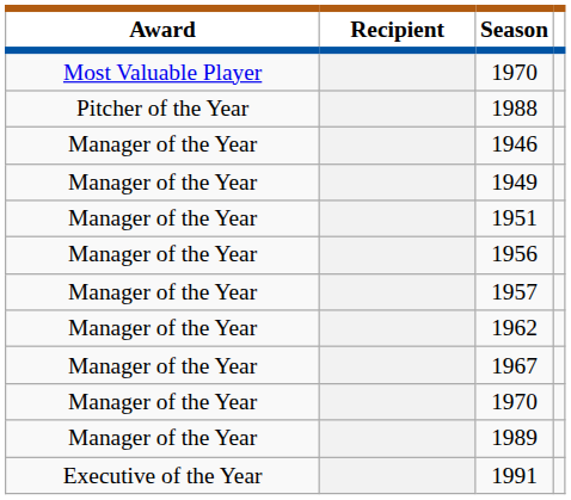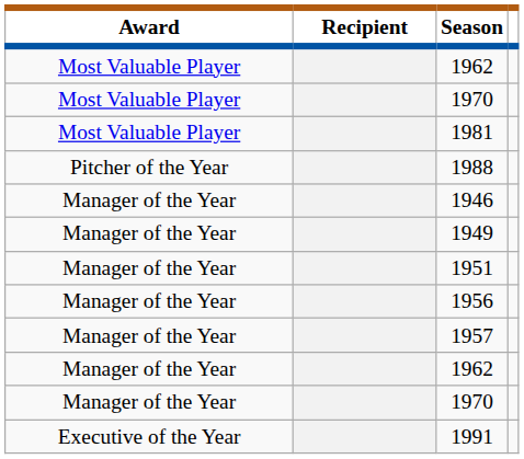+ row: Most Valuable Player | 1962
+ row: Most Valuable Player | 1981
- row: Manager of the Year | 1967
- row: Manager of the Year | 1989
